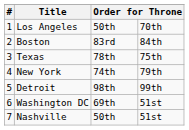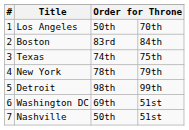Texas | column 3: 78th -> 74th
New York | column 3: 74th -> 78th
